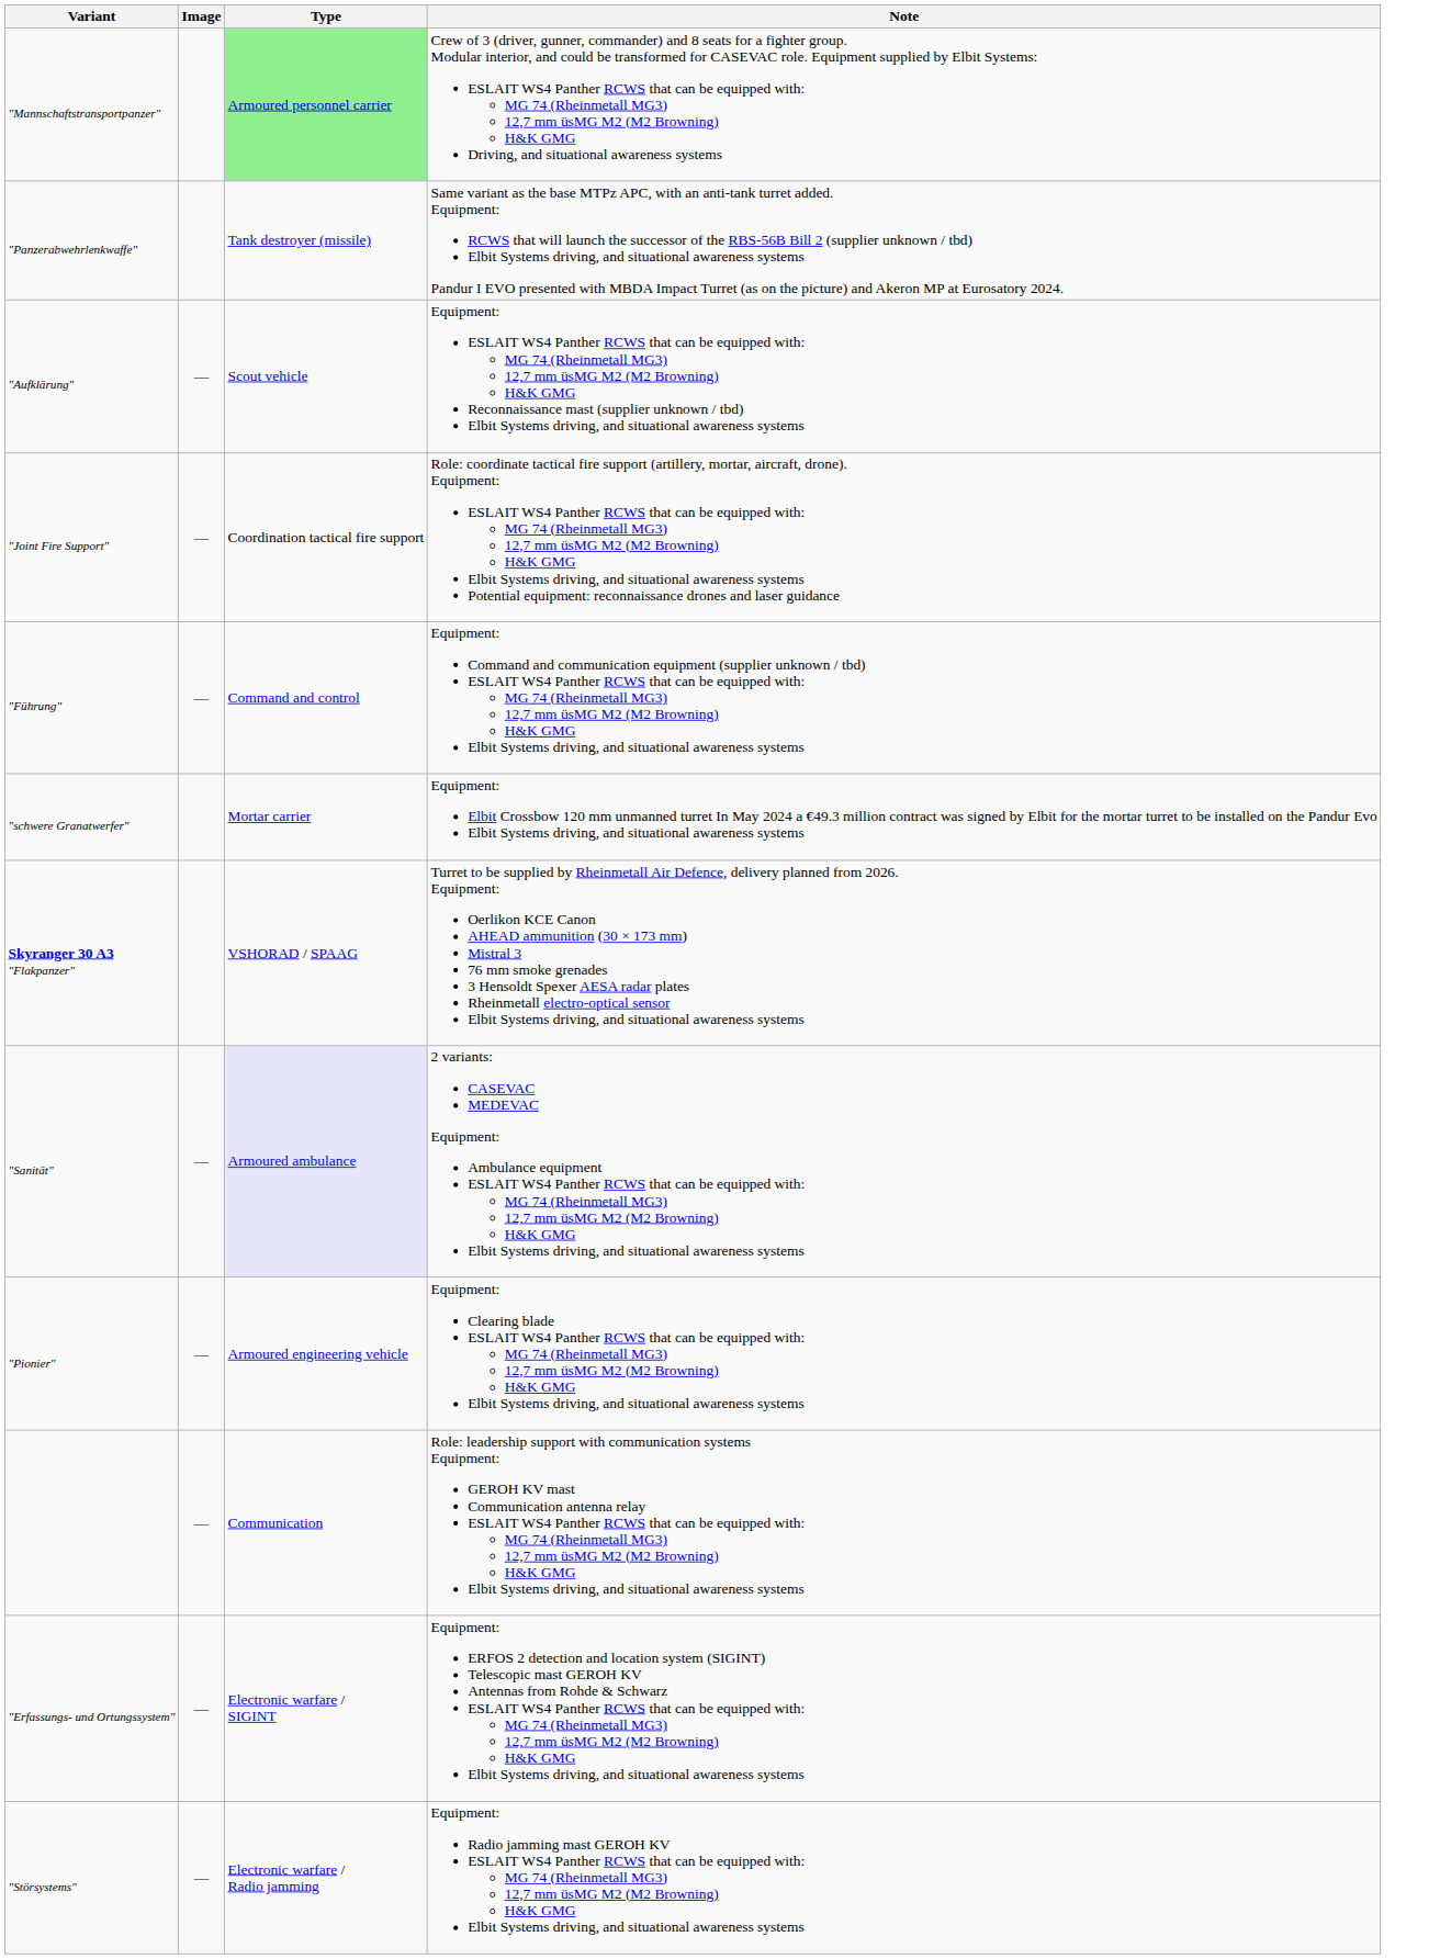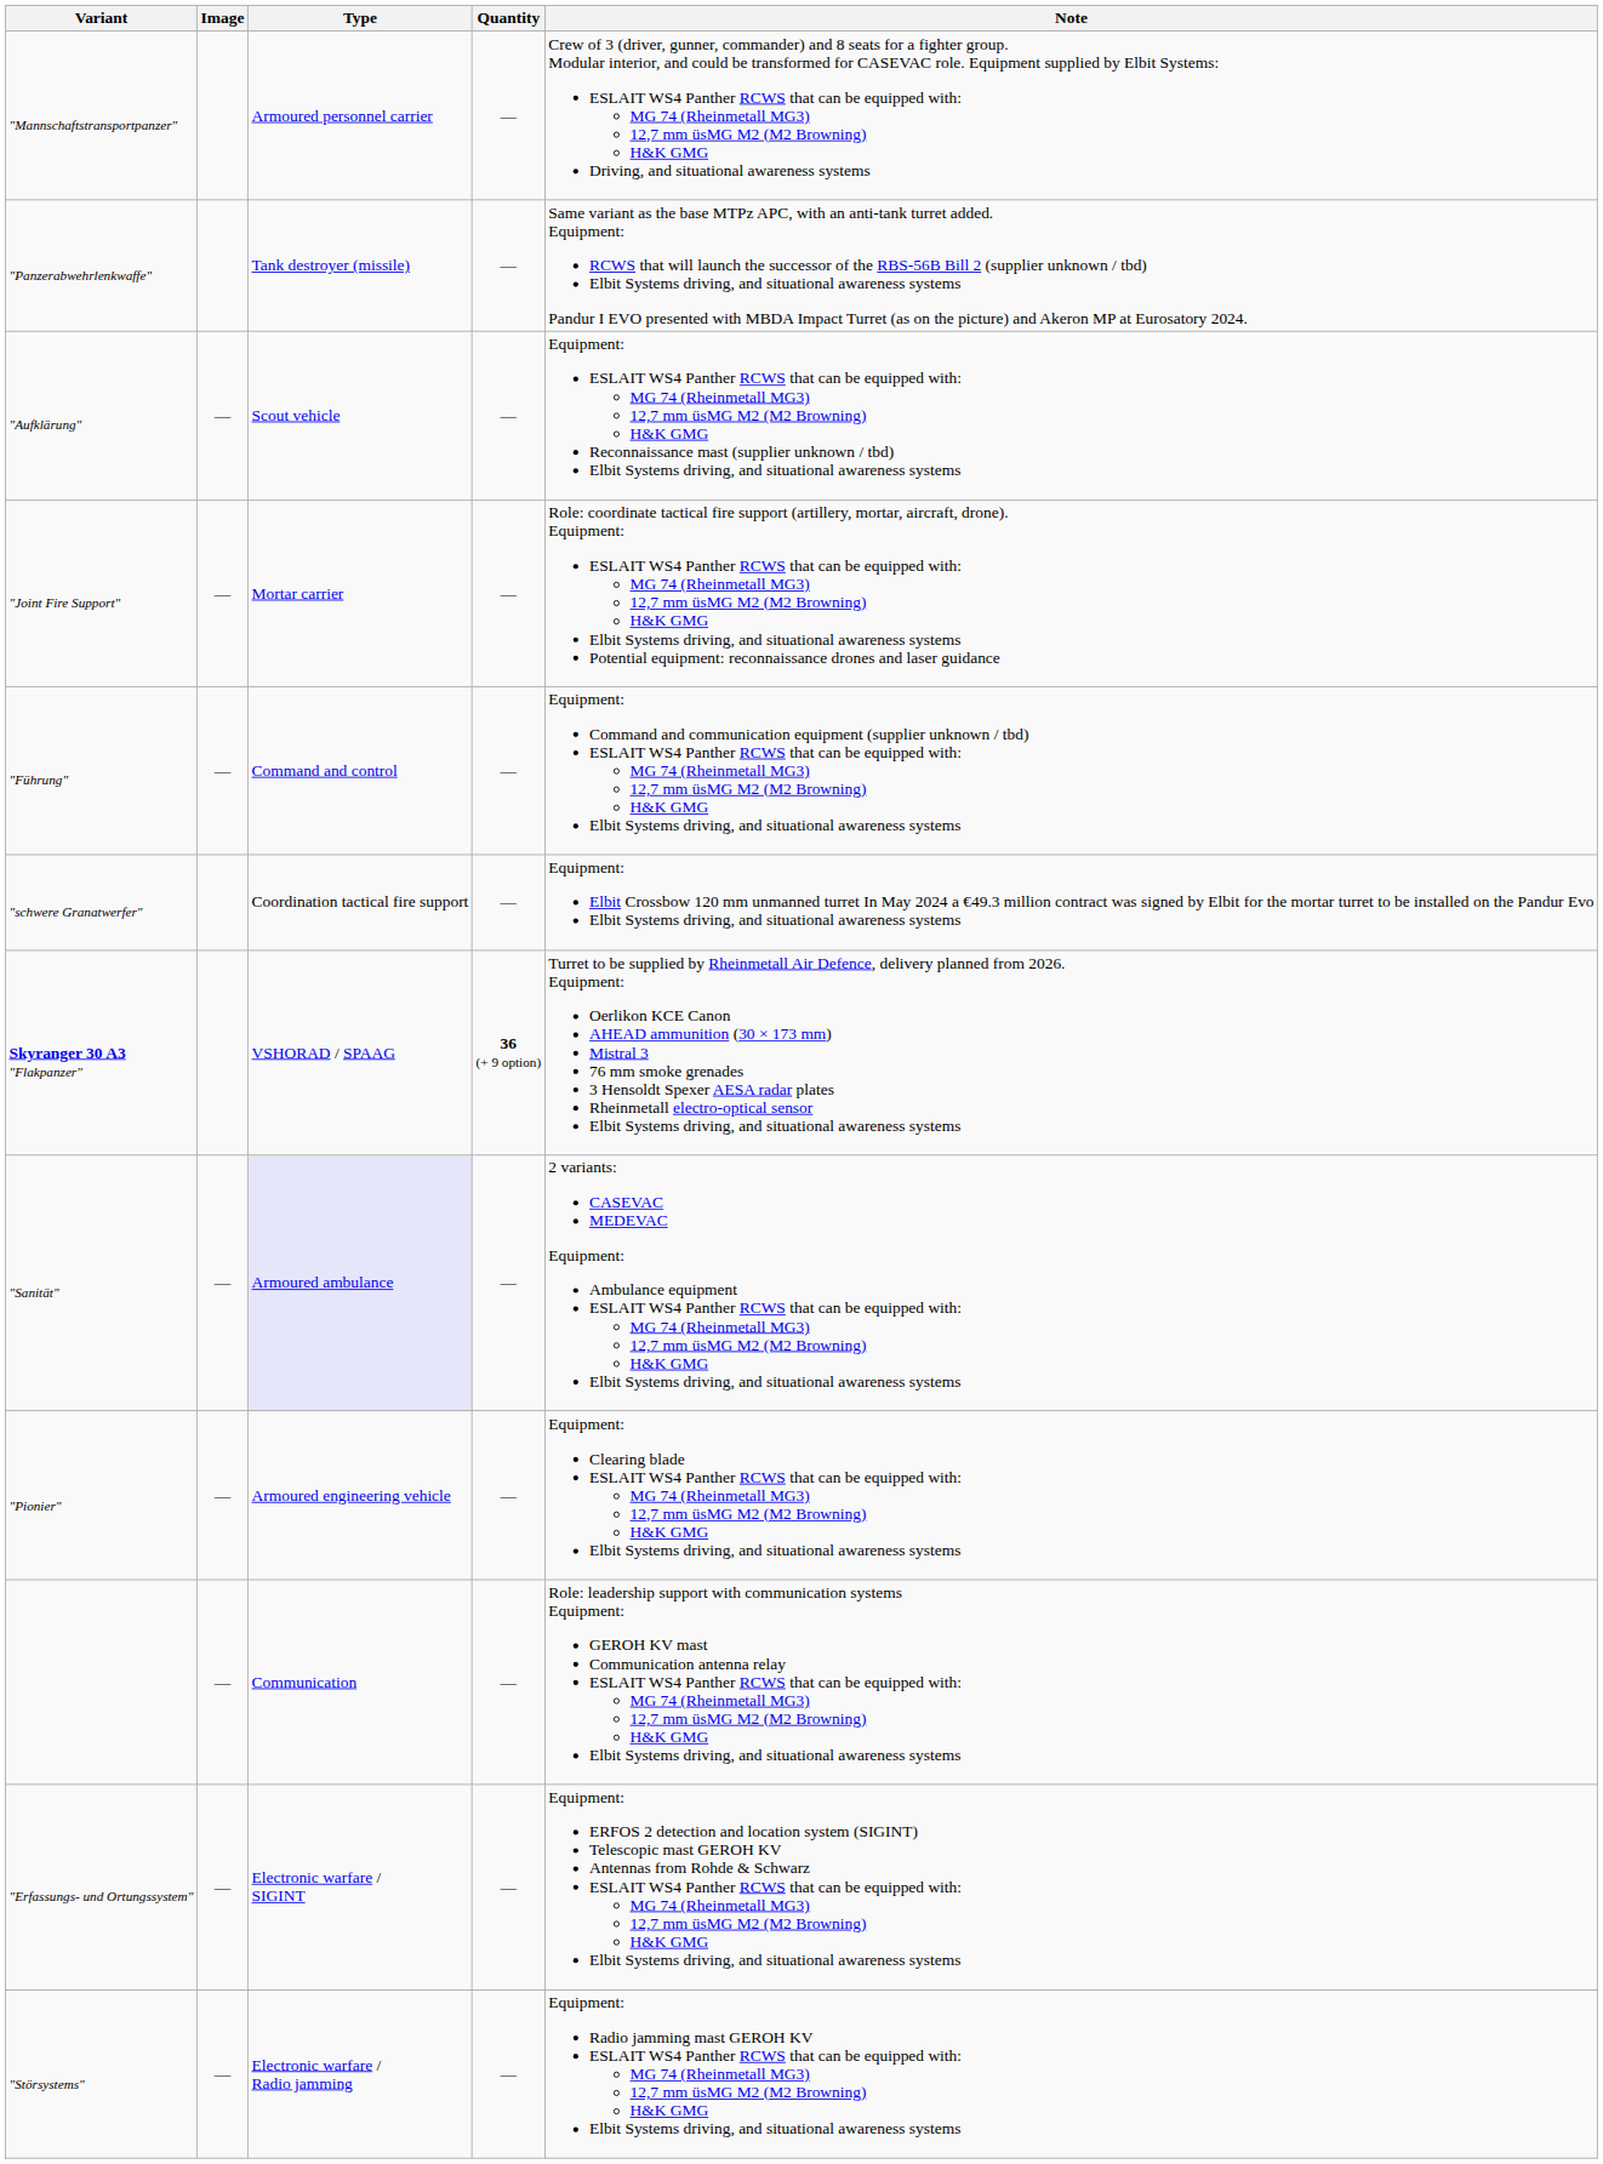+ column: Quantity | — | — | — | — | — | — | 36 (+ 9 option) | — | — | — | — | —
"Mannschaftstransportpanzer" | Type: lightgreen background -> no background
"Joint Fire Support" | Type: Coordination tactical fire support -> Mortar carrier
"schwere Granatwerfer" | Type: Mortar carrier -> Coordination tactical fire support
